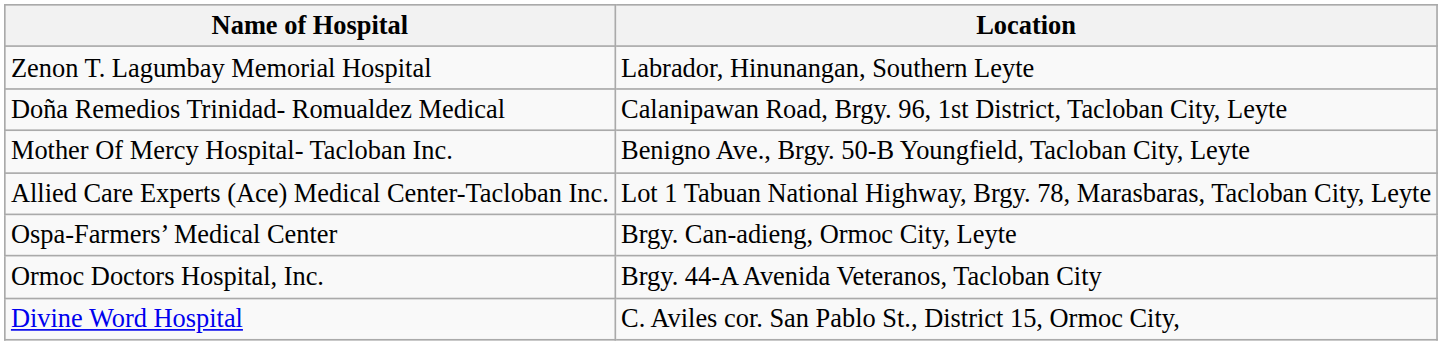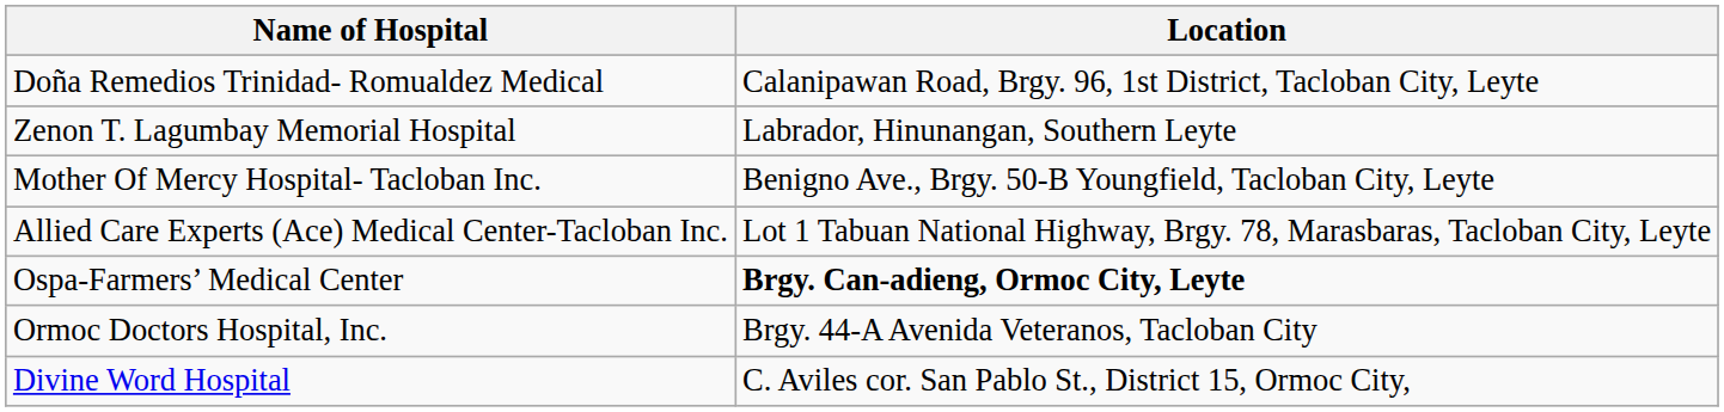rows swapped: Zenon T. Lagumbay Memorial Hospital <-> Doña Remedios Trinidad- Romualdez Medical
Ospa-Farmers’ Medical Center | Location: normal -> bold
